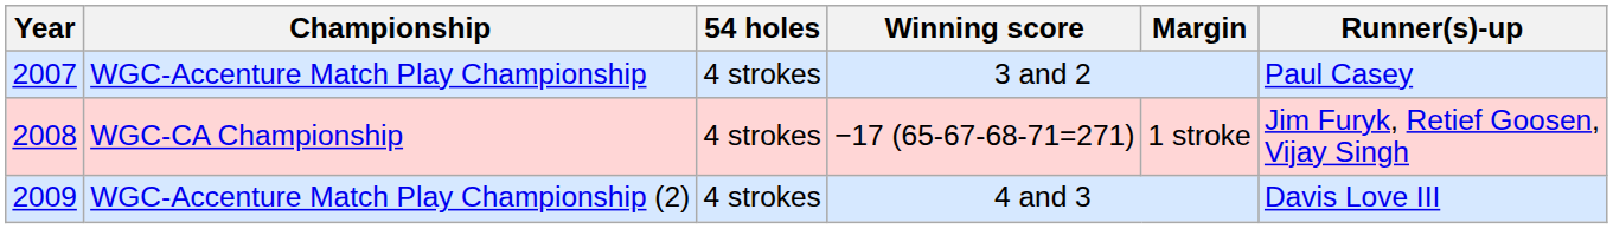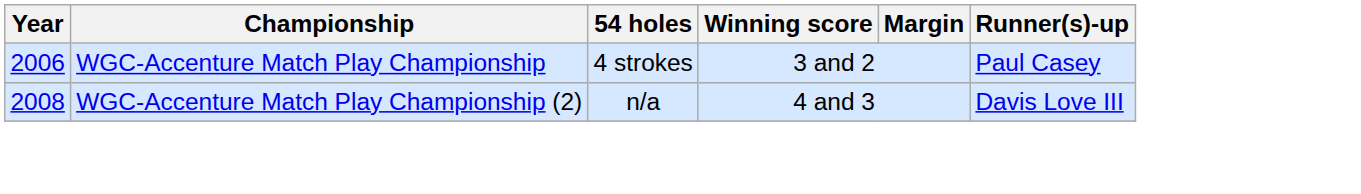WGC-Accenture Match Play Championship | Year: 2007 -> 2006
- row: 2008 | WGC-CA Championship | 4 strokes | −17 (65-67-68-71=271) | 1 stroke | Jim Furyk, Retief Goosen, Vijay Singh
WGC-Accenture Match Play Championship (2) | Year: 2009 -> 2008
WGC-Accenture Match Play Championship (2) | 54 holes: 4 strokes -> n/a
